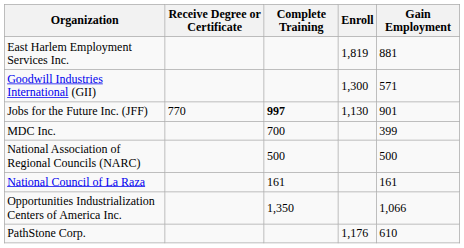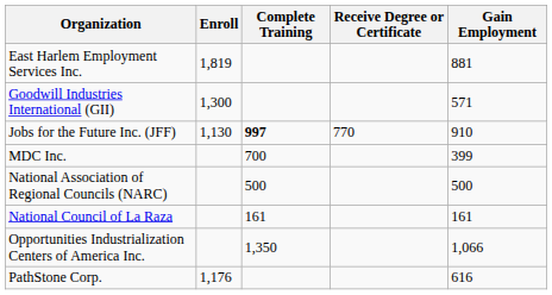columns swapped: Enroll <-> Receive Degree or Certificate
Jobs for the Future Inc. (JFF) | Gain Employment: 901 -> 910
PathStone Corp. | Gain Employment: 610 -> 616
